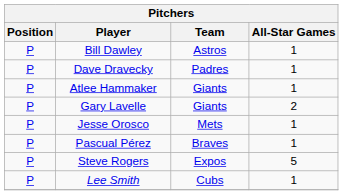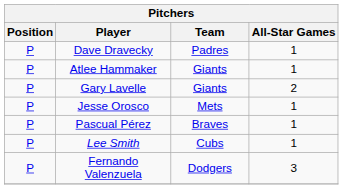- row: P | Bill Dawley | Astros | 1
- row: P | Steve Rogers | Expos | 5
+ row: P | Fernando Valenzuela | Dodgers | 3
